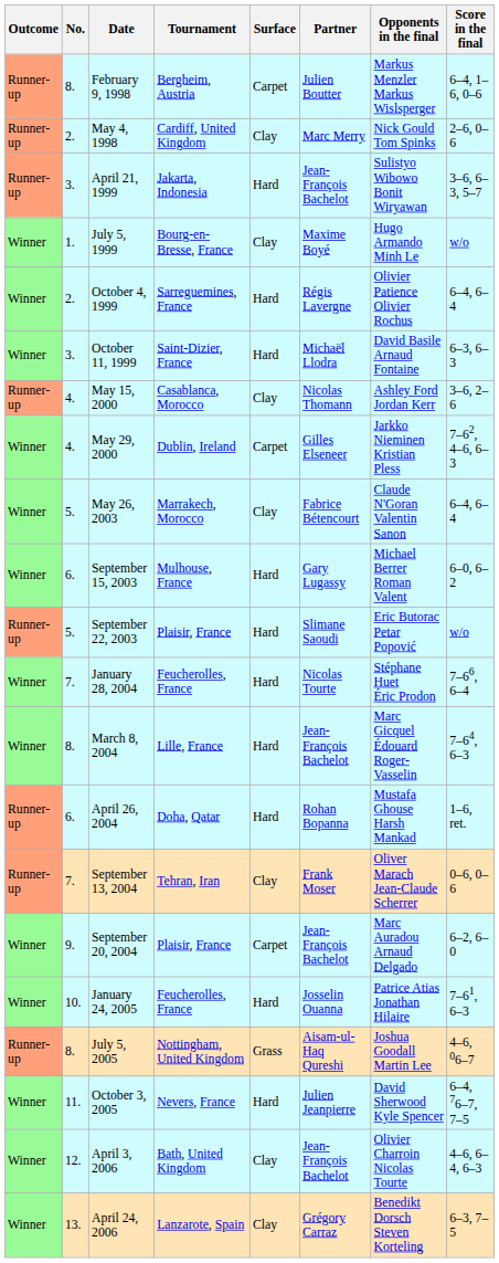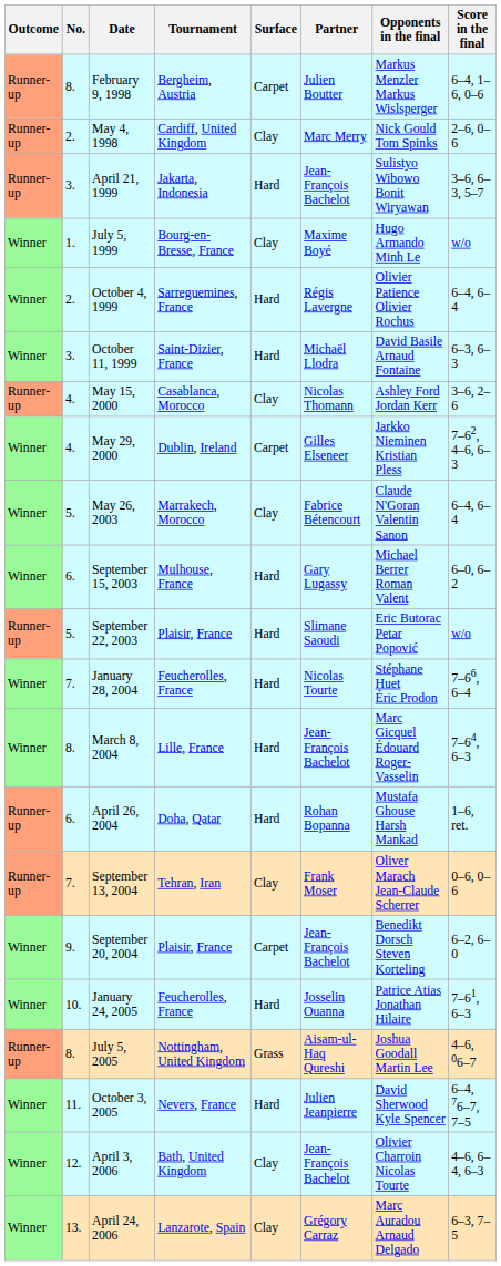September 20, 2004 | Opponents in the final: Marc Auradou Arnaud Delgado -> Benedikt Dorsch Steven Korteling
April 24, 2006 | Opponents in the final: Benedikt Dorsch Steven Korteling -> Marc Auradou Arnaud Delgado
